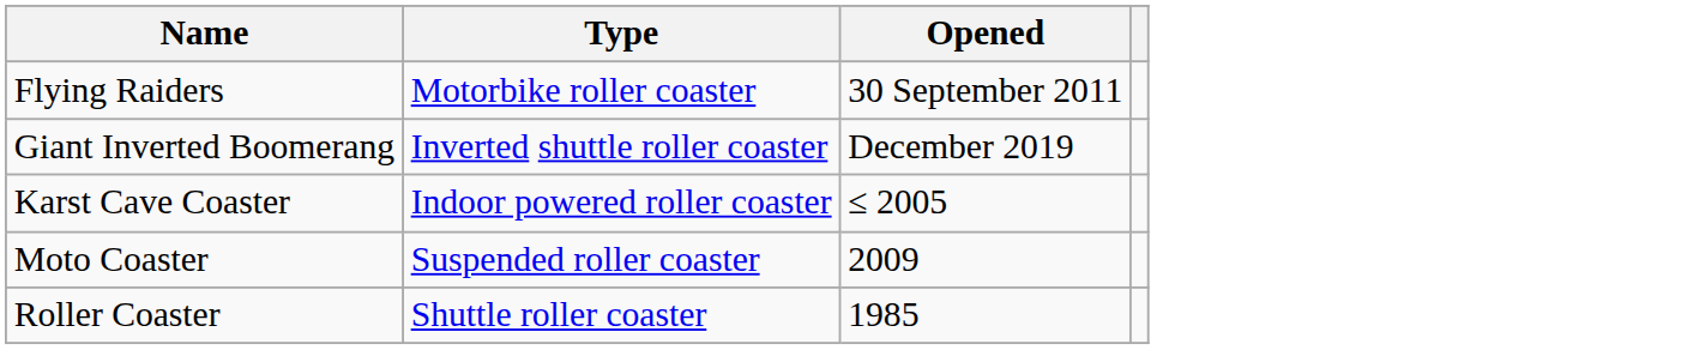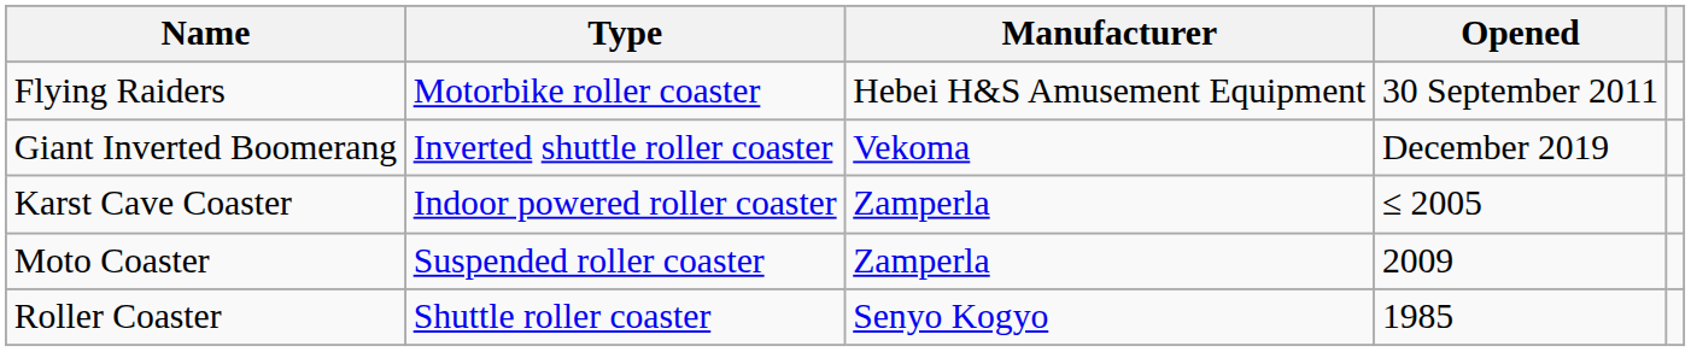+ column: Manufacturer | Hebei H&S Amusement Equipment | Vekoma | Zamperla | Zamperla | Senyo Kogyo
